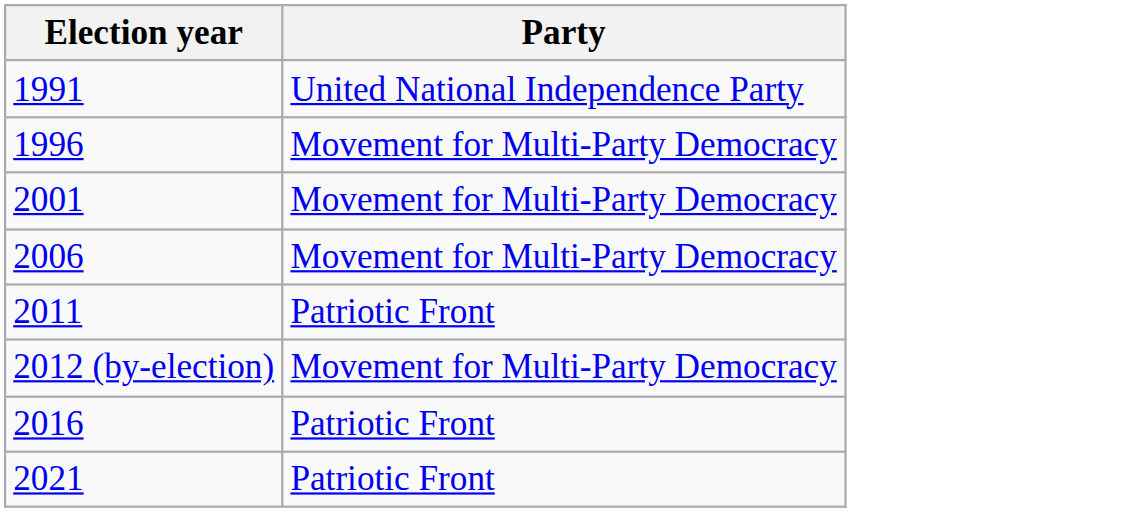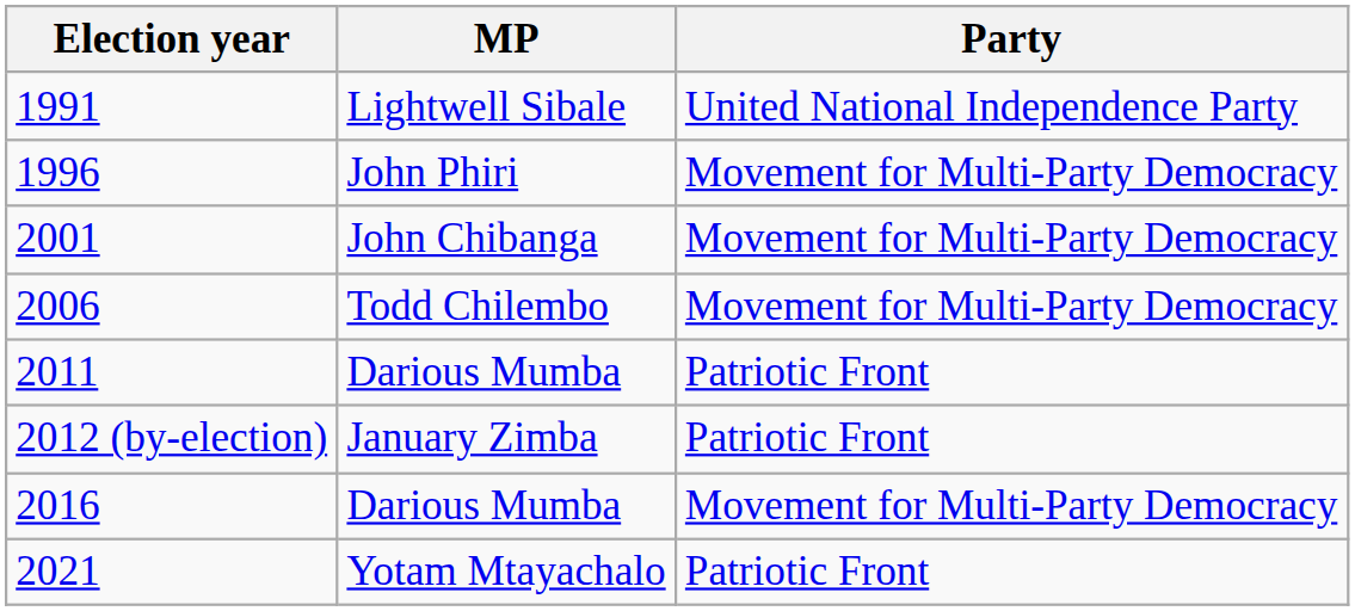+ column: MP | Lightwell Sibale | John Phiri | John Chibanga | Todd Chilembo | Darious Mumba | January Zimba | Darious Mumba | Yotam Mtayachalo
2012 (by-election) | Party: Movement for Multi-Party Democracy -> Patriotic Front
2016 | Party: Patriotic Front -> Movement for Multi-Party Democracy
